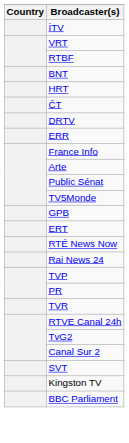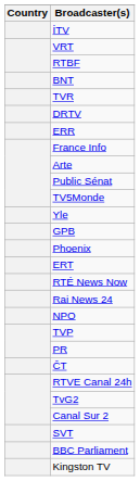- row: HRT
rows swapped: ČT <-> TVR
+ row: Yle
+ row: Phoenix
+ row: NPO
rows swapped: BBC Parliament <-> Kingston TV
